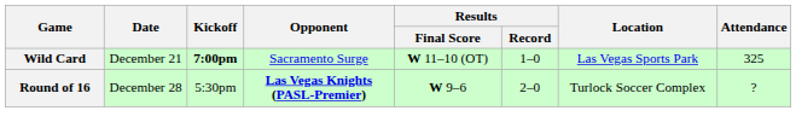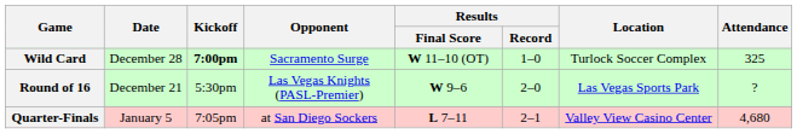Wild Card | Date: December 21 -> December 28
Wild Card | Location: Las Vegas Sports Park -> Turlock Soccer Complex
Round of 16 | Date: December 28 -> December 21
Round of 16 | Opponent: bold -> normal
Round of 16 | Location: Turlock Soccer Complex -> Las Vegas Sports Park
+ row: Quarter-Finals | January 5 | 7:05pm | at San Diego Sockers | L 7–11 | 2–1 | Valley View Casino Center | 4,680
